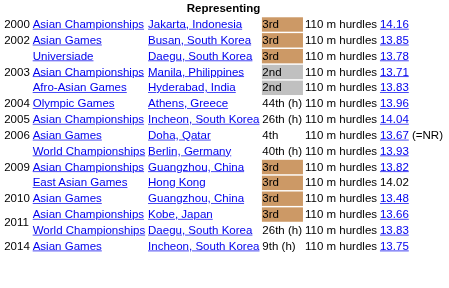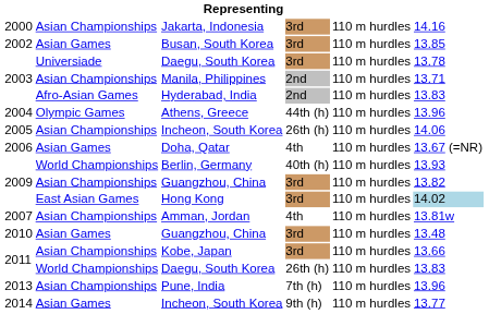2005 / Incheon, South Korea | column 6: 14.04 -> 14.06
Hong Kong | column 6: no background -> lightblue background
+ row: 2007 | Asian Championships | Amman, Jordan | 4th | 110 m hurdles | 13.81w
+ row: 2013 | Asian Championships | Pune, India | 7th (h) | 110 m hurdles | 13.96
2014 / Incheon, South Korea | column 6: 13.75 -> 13.77
